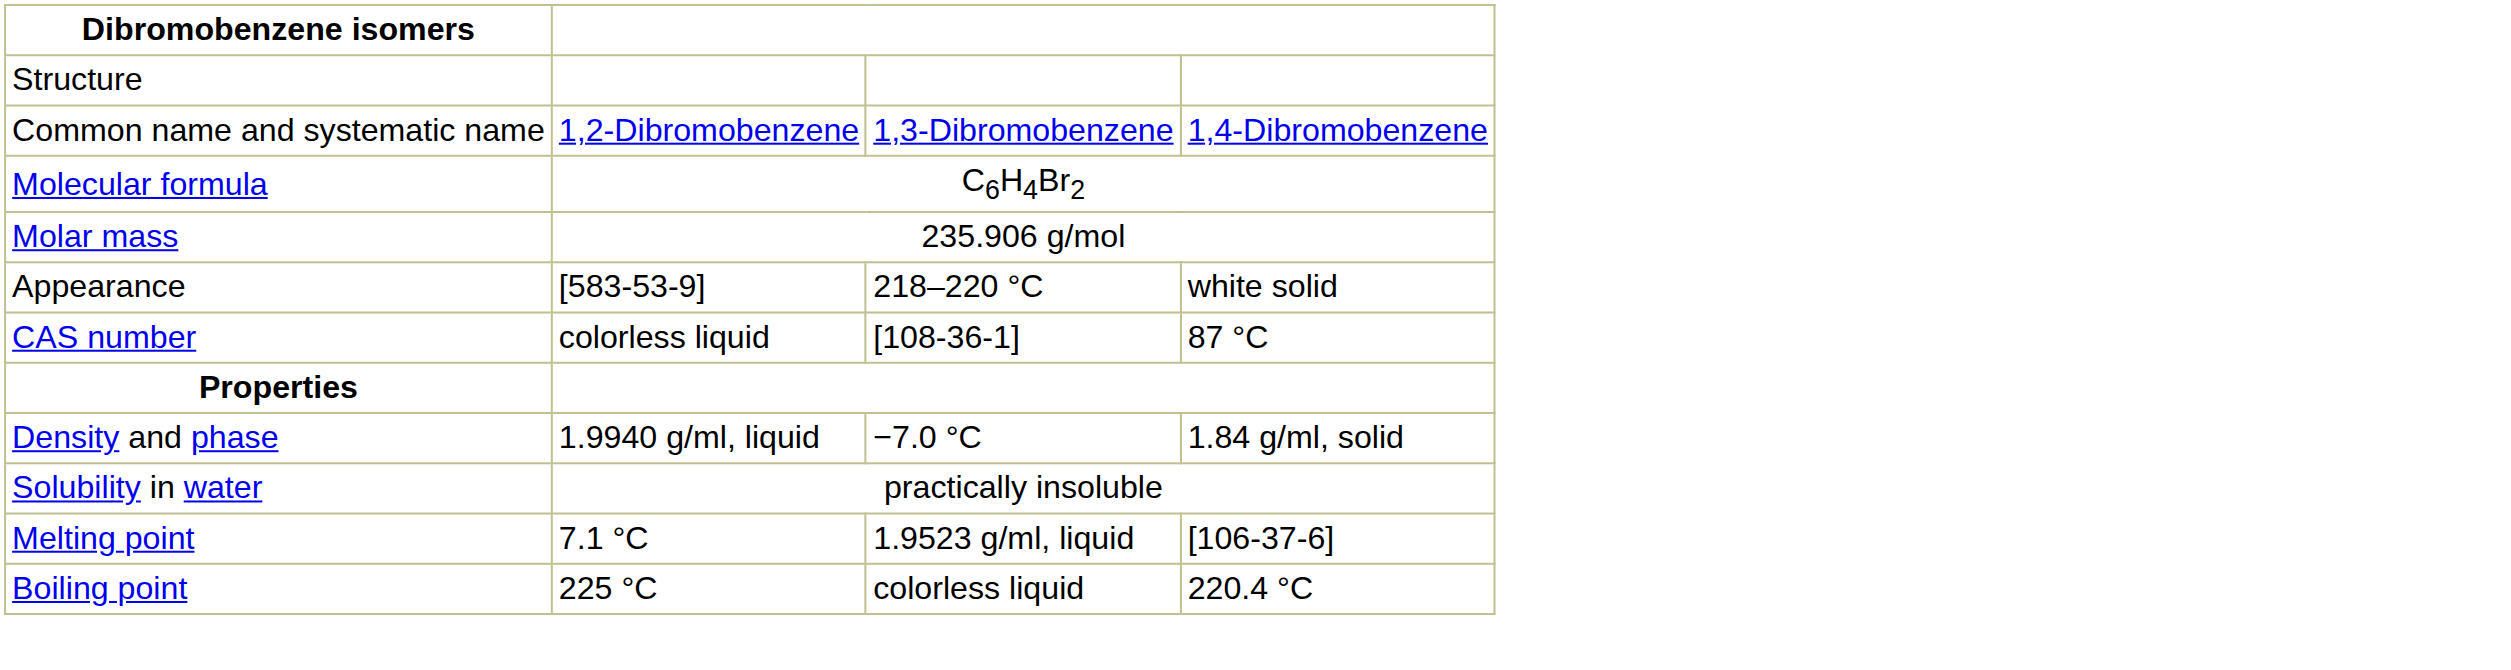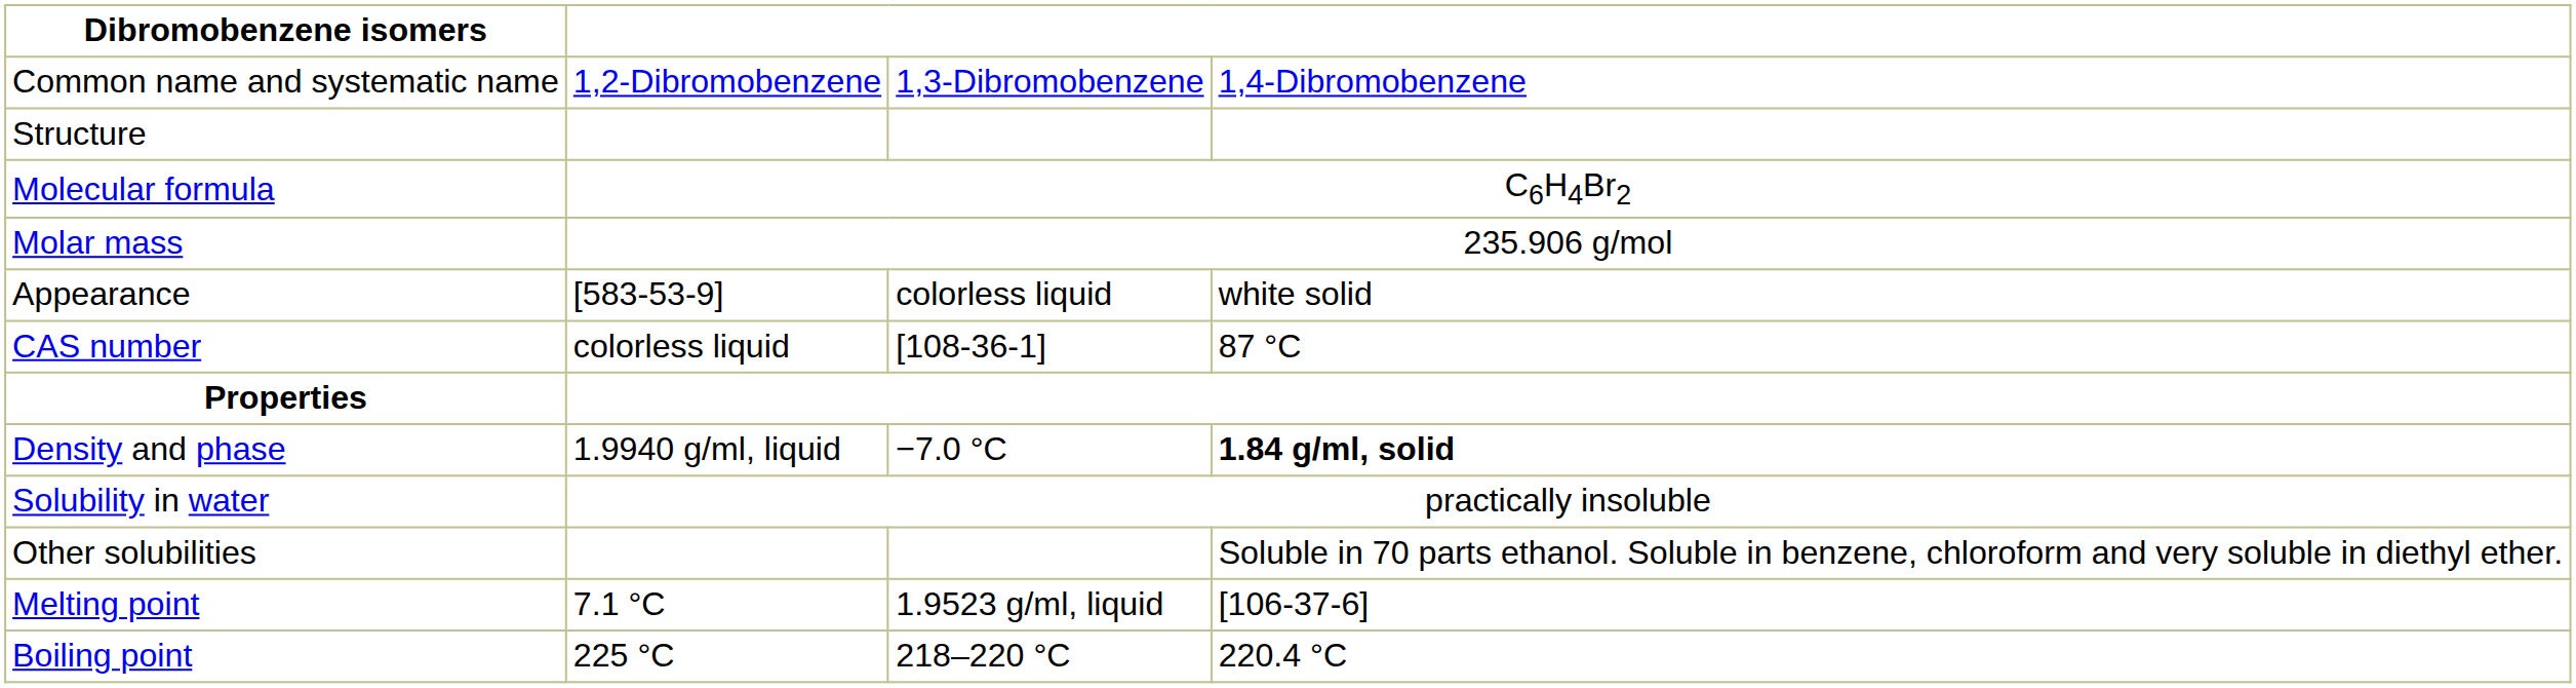rows swapped: Common name and systematic name <-> Structure
Appearance | column 3: 218–220 °C -> colorless liquid
Density and phase | column 4: normal -> bold
+ row: Other solubilities | Soluble in 70 parts ethanol. Soluble in benzene, chloroform and very soluble in diethyl ether.
Boiling point | column 3: colorless liquid -> 218–220 °C
